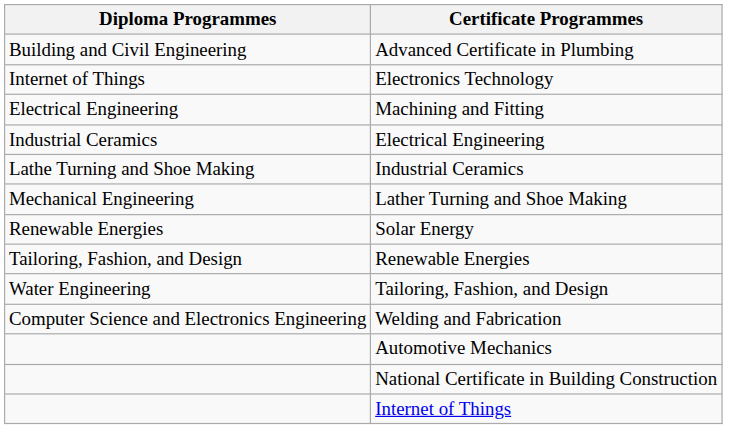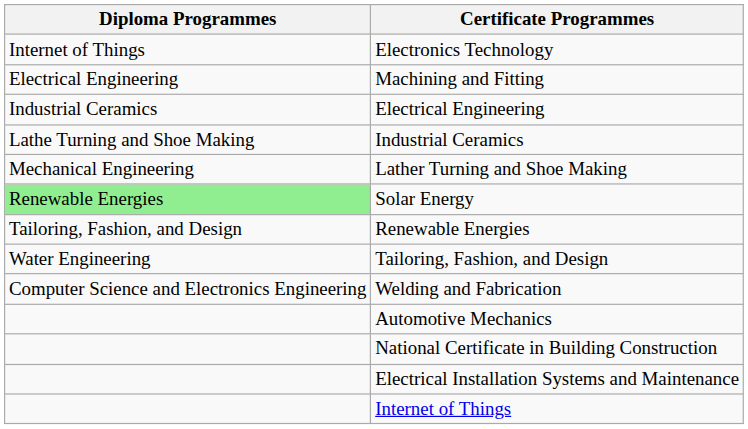- row: Building and Civil Engineering | Advanced Certificate in Plumbing
Solar Energy | Diploma Programmes: no background -> lightgreen background
+ row: Electrical Installation Systems and Maintenance
